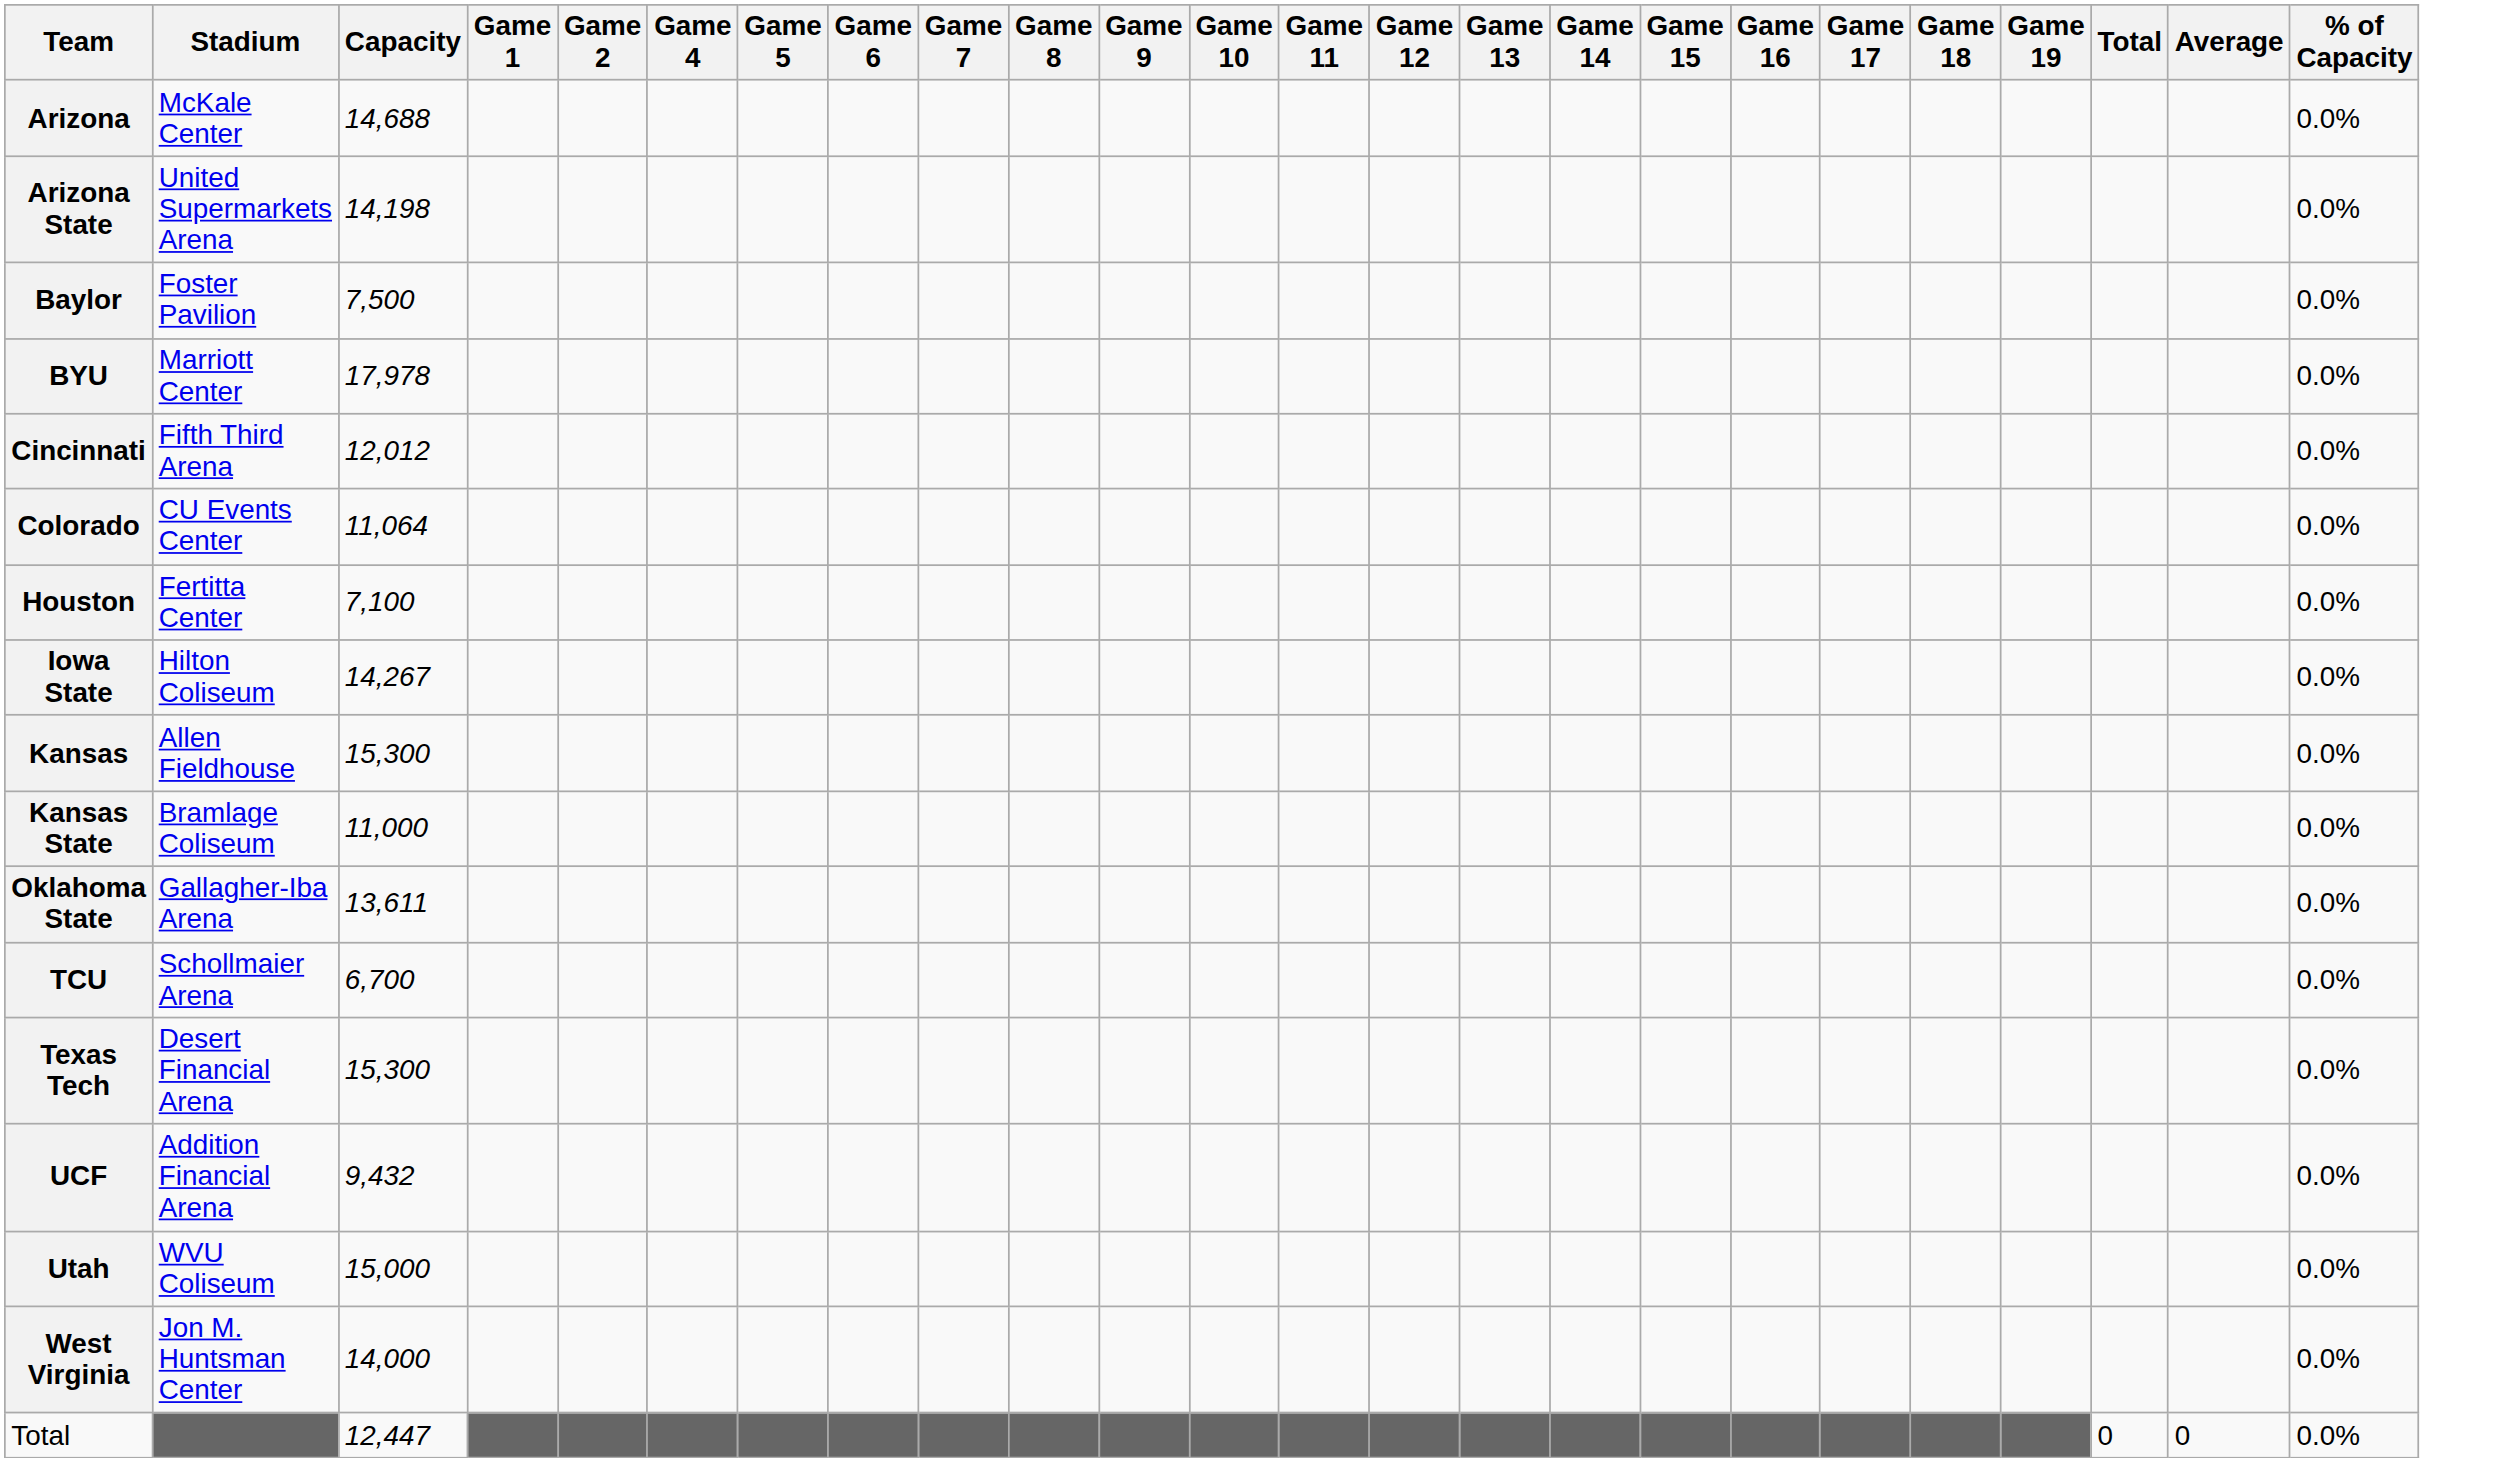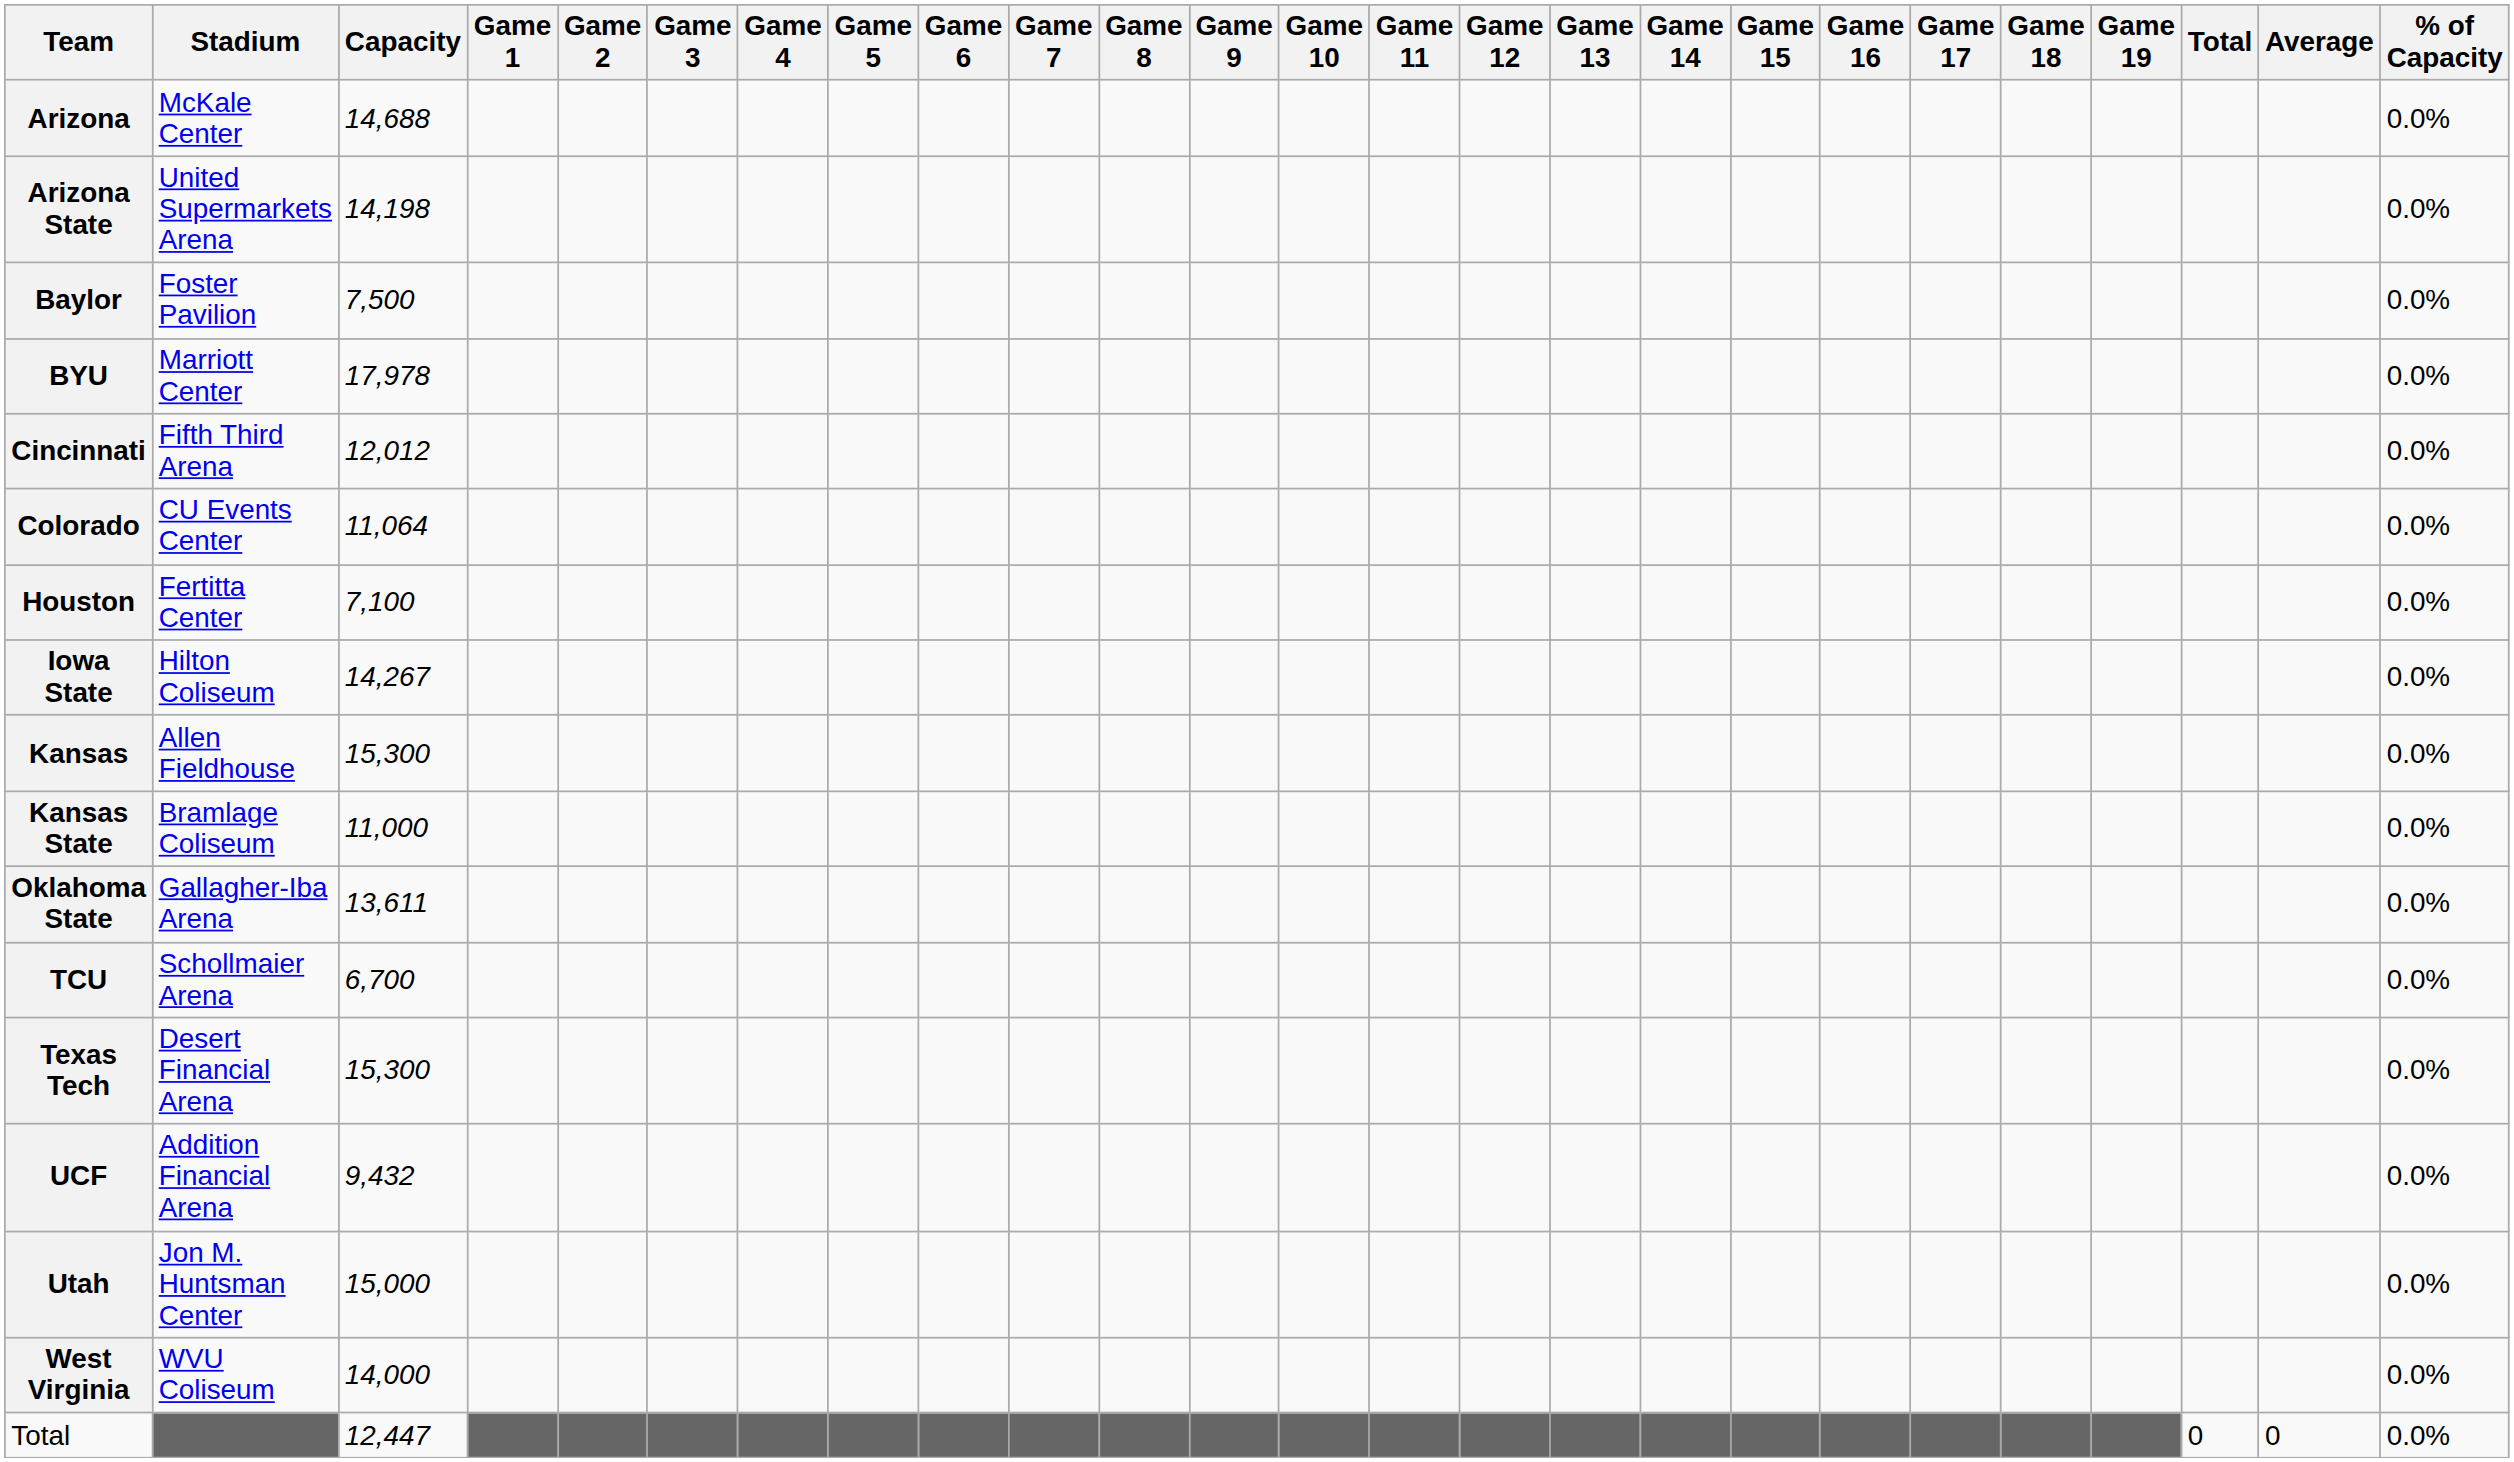+ column: Game 3
Utah | Stadium: WVU Coliseum -> Jon M. Huntsman Center
West Virginia | Stadium: Jon M. Huntsman Center -> WVU Coliseum
